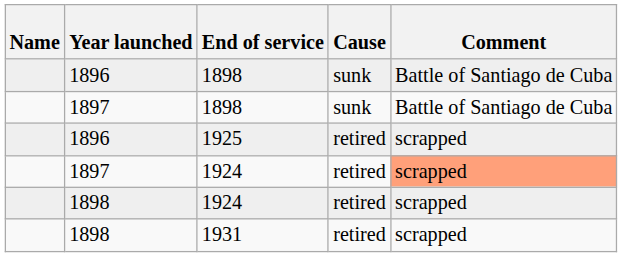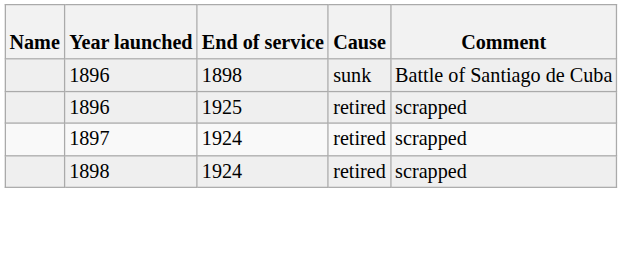- row: 1897 | 1898 | sunk | Battle of Santiago de Cuba
1897 / 1924 | Comment: lightsalmon background -> no background
- row: 1898 | 1931 | retired | scrapped
